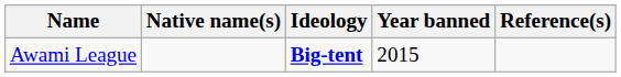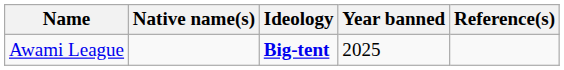Awami League | Year banned: 2015 -> 2025
